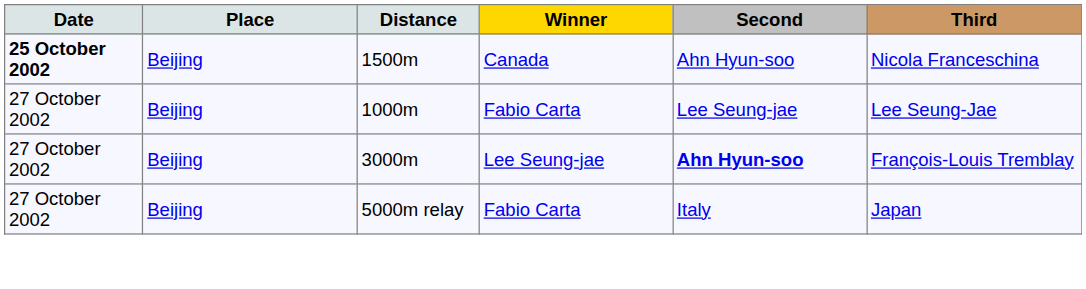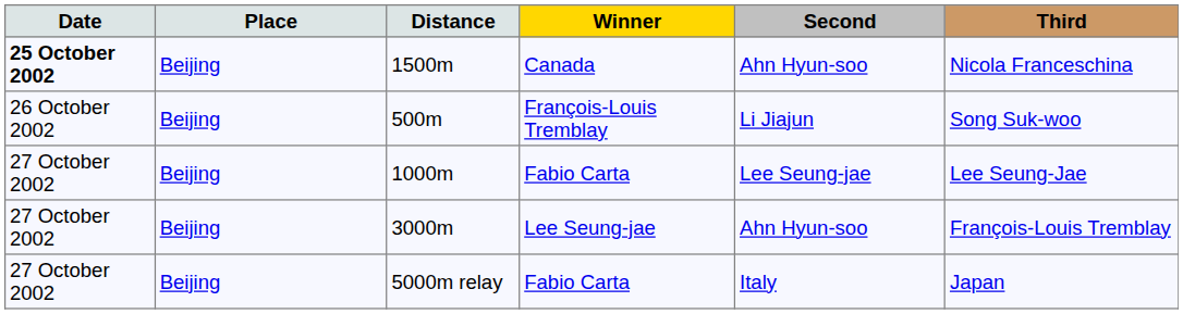+ row: 26 October 2002 | Beijing | 500m | François-Louis Tremblay | Li Jiajun | Song Suk-woo
3000m | Second: bold -> normal
